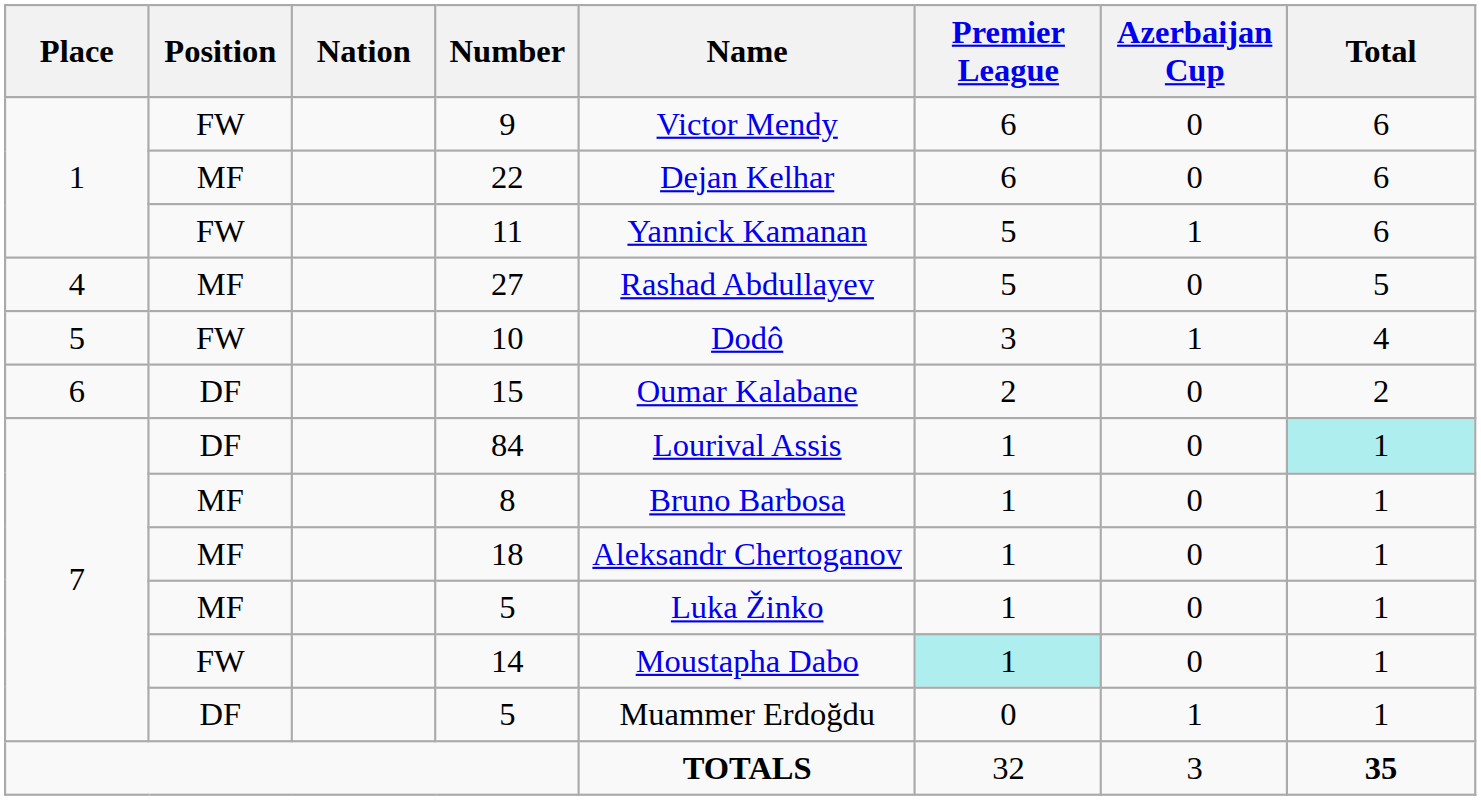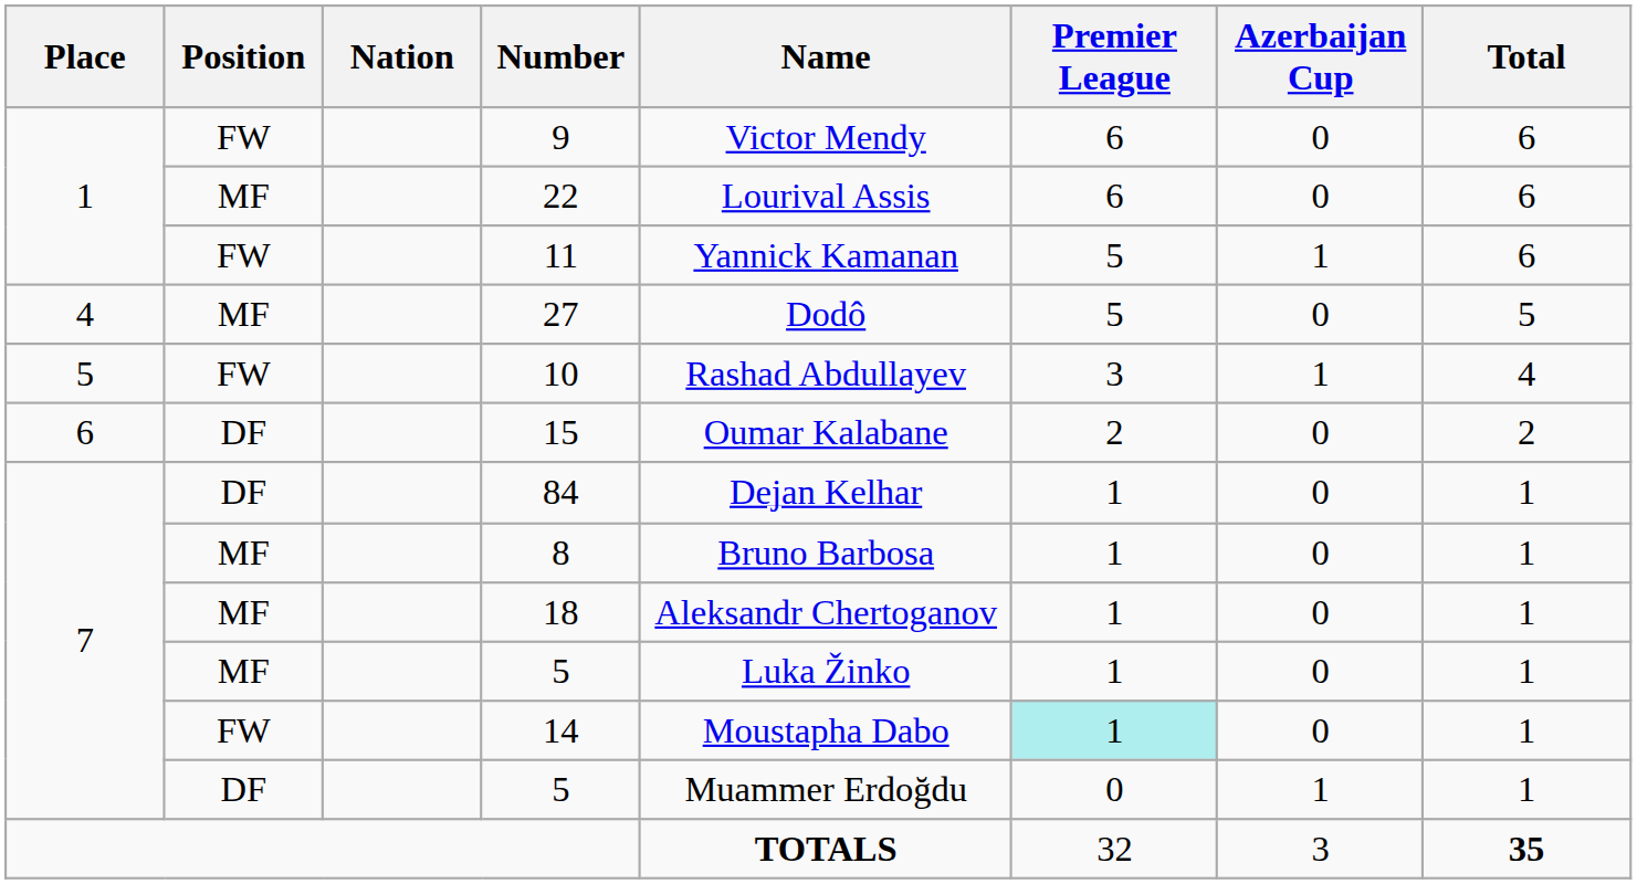22 | Name: Dejan Kelhar -> Lourival Assis
27 | Name: Rashad Abdullayev -> Dodô
10 | Name: Dodô -> Rashad Abdullayev
84 | Name: Lourival Assis -> Dejan Kelhar
84 | Total: paleturquoise background -> no background
